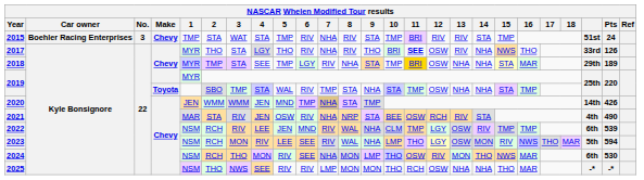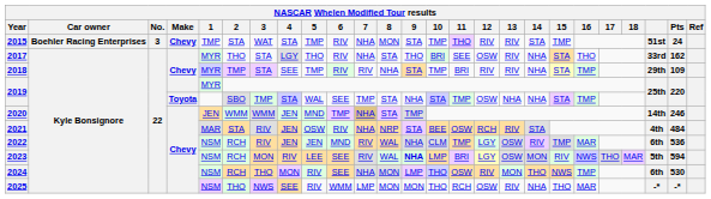2015 | 8: RIV -> MON
2015 | 11: BRI -> THO
2017 | 8: RIV -> STA
2017 | 11: bold -> normal
2017 | 15: NWS -> STA
2017 | Pts: 126 -> 162
2018 | 6: LGY -> RIV
2018 | 11: gold background -> no background
2018 | 12: OSW -> RIV
2018 | 13: NHA -> RIV
2018 | 16: MAR -> TMP
2018 | Pts: 189 -> 109
2019 / Toyota | 6: RIV -> SEE
2020 | Pts: 426 -> 246
2021 | Pts: 490 -> 484
2022 | 4: LEE -> JEN
2022 | 16: TMP -> MAR
2022 | Pts: 539 -> 536
2023 | 9: normal -> bold
2023 | 11: THO -> BRI
2024 | 16: MAR -> TMP
2025 | 6: RIV -> WMM
2025 | 13: NHA -> RIV
